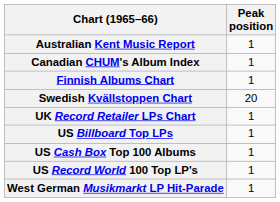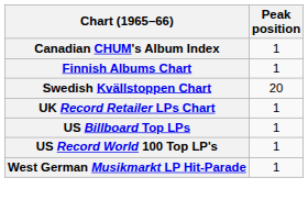- row: Australian Kent Music Report | 1
- row: US Cash Box Top 100 Albums | 1
